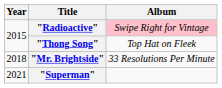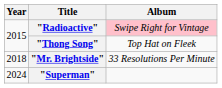"Superman" | Year: 2021 -> 2024
